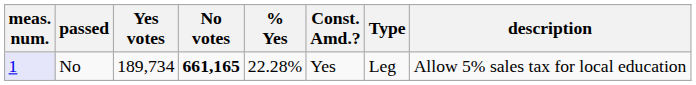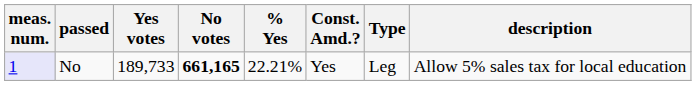No | Yes votes: 189,734 -> 189,733
No | % Yes: 22.28% -> 22.21%
